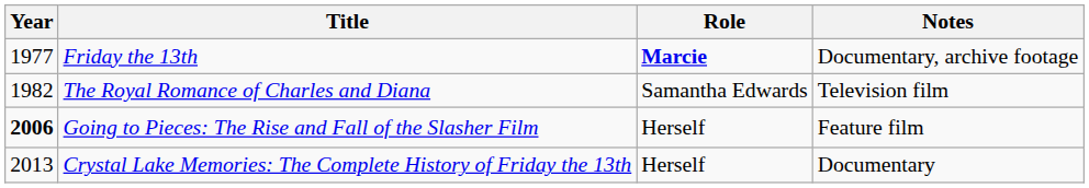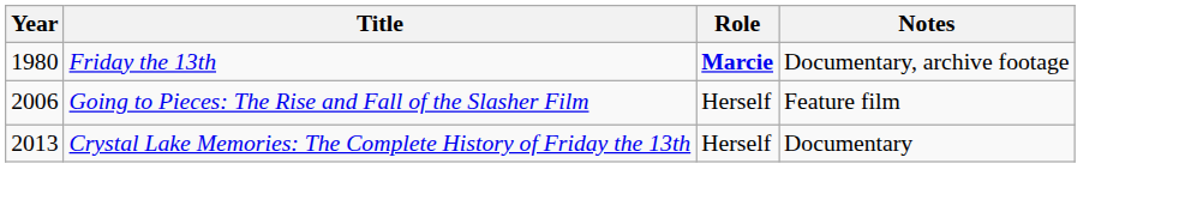Friday the 13th | Year: 1977 -> 1980
- row: 1982 | The Royal Romance of Charles and Diana | Samantha Edwards | Television film
Going to Pieces: The Rise and Fall of the Slasher Film | Year: bold -> normal
